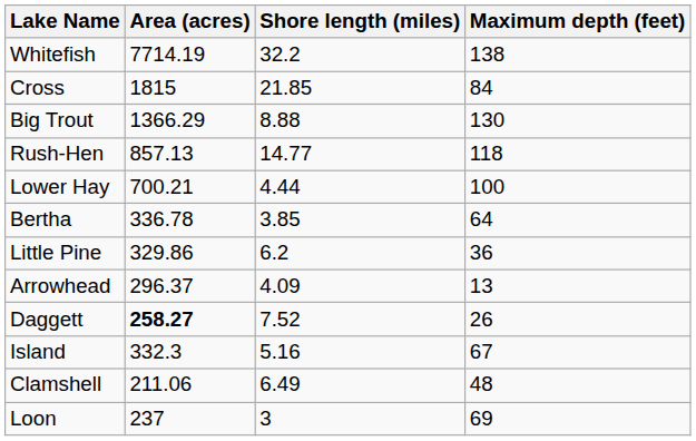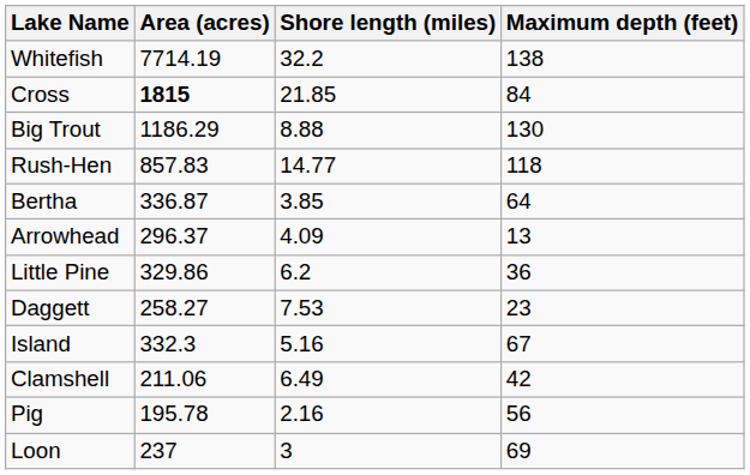Cross | Area (acres): normal -> bold
Big Trout | Area (acres): 1366.29 -> 1186.29
Rush-Hen | Area (acres): 857.13 -> 857.83
- row: Lower Hay | 700.21 | 4.44 | 100
Bertha | Area (acres): 336.78 -> 336.87
rows swapped: Little Pine <-> Arrowhead
Daggett | Area (acres): bold -> normal
Daggett | Shore length (miles): 7.52 -> 7.53
Daggett | Maximum depth (feet): 26 -> 23
Clamshell | Maximum depth (feet): 48 -> 42
+ row: Pig | 195.78 | 2.16 | 56
